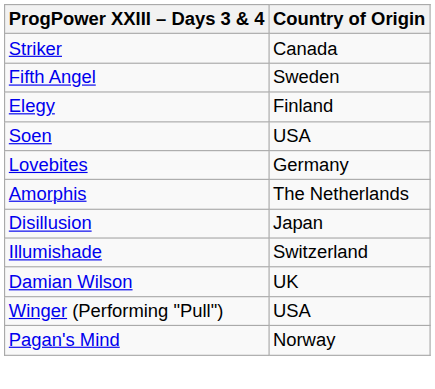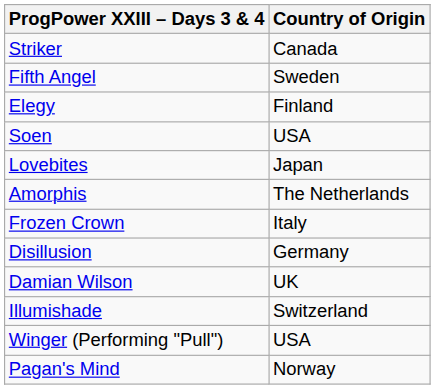Lovebites | Country of Origin: Germany -> Japan
+ row: Frozen Crown | Italy
Disillusion | Country of Origin: Japan -> Germany
rows swapped: Illumishade <-> Damian Wilson
